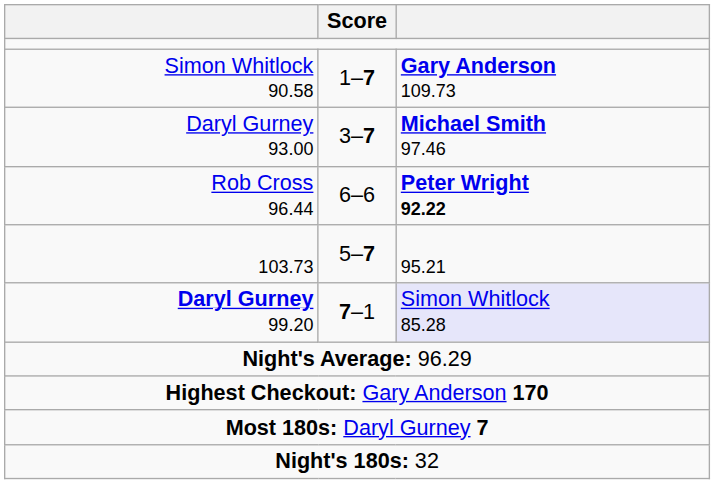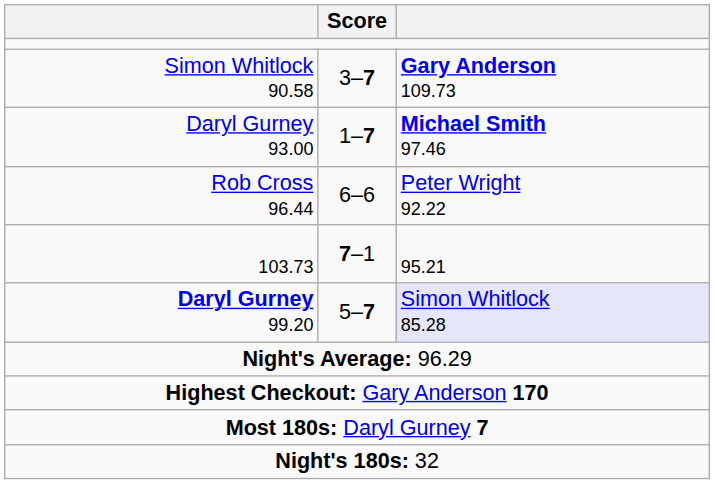Simon Whitlock 90.58 | Score: 1–7 -> 3–7
Daryl Gurney 93.00 | Score: 3–7 -> 1–7
Rob Cross 96.44 | column 3: bold -> normal
103.73 | Score: 5–7 -> 7–1
Daryl Gurney 99.20 | Score: 7–1 -> 5–7
